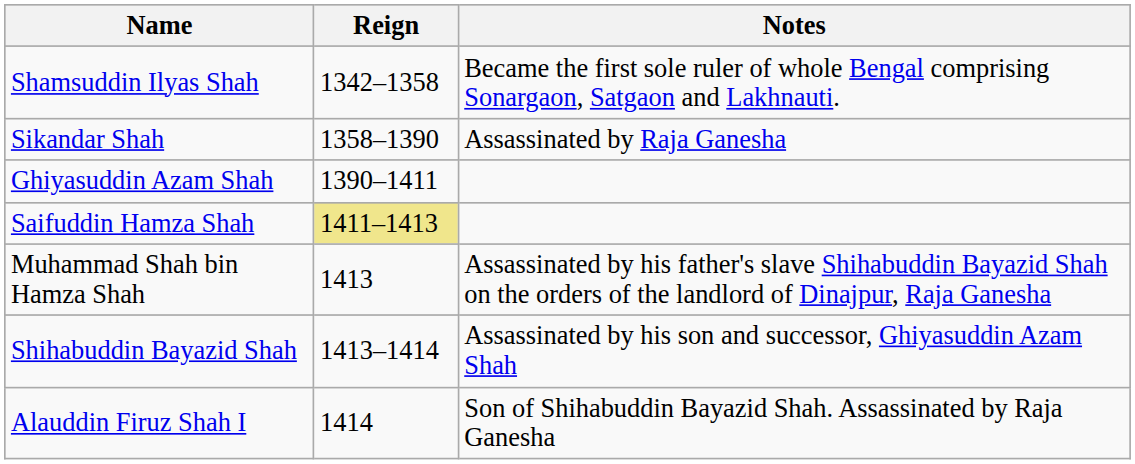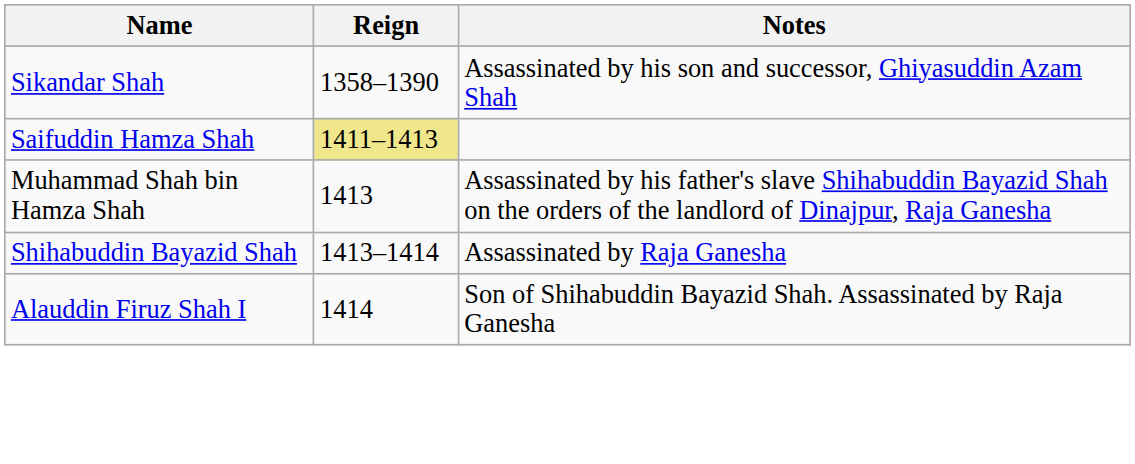- row: Shamsuddin Ilyas Shah | 1342–1358 | Became the first sole ruler of whole Bengal comprising Sonargaon, Satgaon and Lakhnauti.
Sikandar Shah | Notes: Assassinated by Raja Ganesha -> Assassinated by his son and successor, Ghiyasuddin Azam Shah
- row: Ghiyasuddin Azam Shah | 1390–1411
Shihabuddin Bayazid Shah | Notes: Assassinated by his son and successor, Ghiyasuddin Azam Shah -> Assassinated by Raja Ganesha
